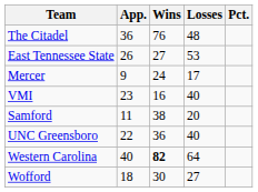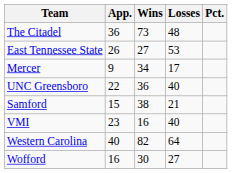The Citadel | Wins: 76 -> 73
Mercer | Wins: 24 -> 34
rows swapped: UNC Greensboro <-> VMI
Samford | App.: 11 -> 15
Samford | Losses: 20 -> 21
Western Carolina | Wins: bold -> normal
Wofford | App.: 18 -> 16
